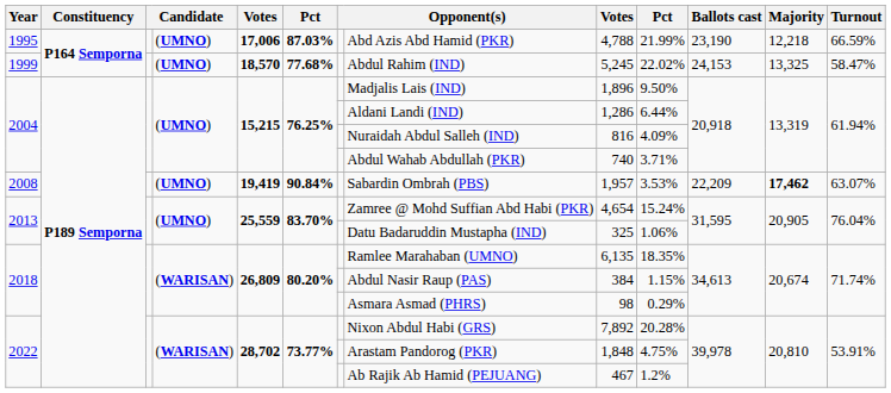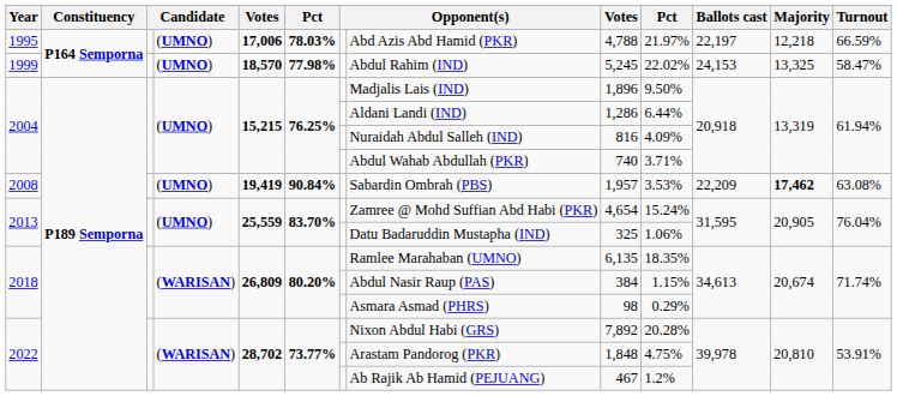1995 | column 6: 87.03% -> 78.03%
1995 | column 10: 21.99% -> 21.97%
1995 | Ballots cast: 23,190 -> 22,197
1999 | column 6: 77.68% -> 77.98%
2008 | Turnout: 63.07% -> 63.08%
